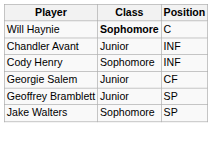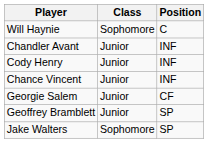Will Haynie | Class: bold -> normal
Cody Henry | Class: Sophomore -> Junior
+ row: Chance Vincent | Junior | INF
